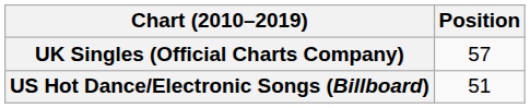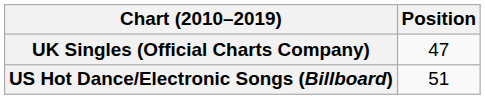UK Singles (Official Charts Company) | Position: 57 -> 47
